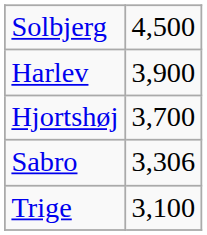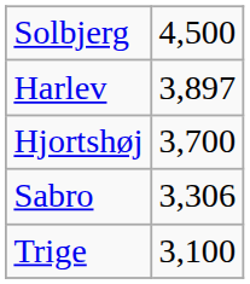Harlev | column 2: 3,900 -> 3,897
